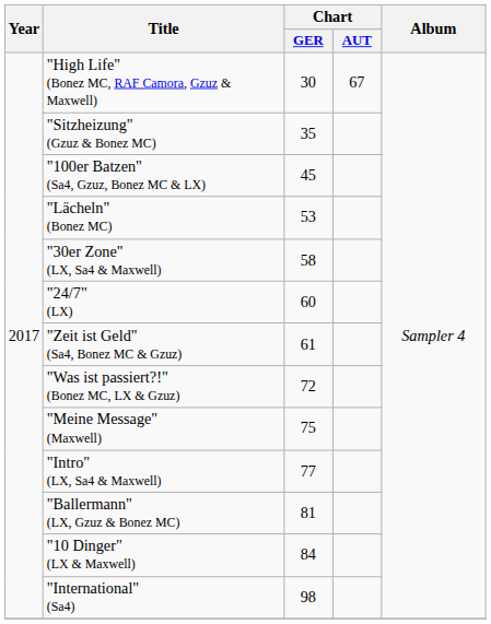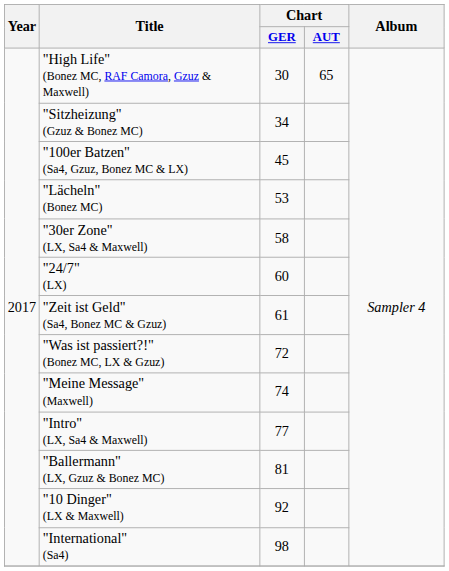"High Life" (Bonez MC, RAF Camora, Gzuz & Maxwell) | Chart / AUT: 67 -> 65
"Sitzheizung" (Gzuz & Bonez MC) | Chart / GER: 35 -> 34
"Meine Message" (Maxwell) | Chart / GER: 75 -> 74
"10 Dinger" (LX & Maxwell) | Chart / GER: 84 -> 92
